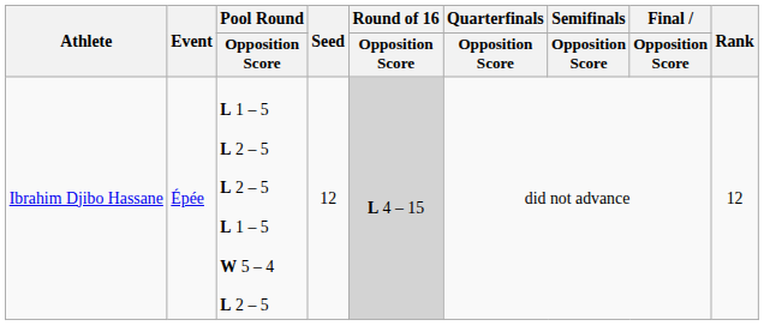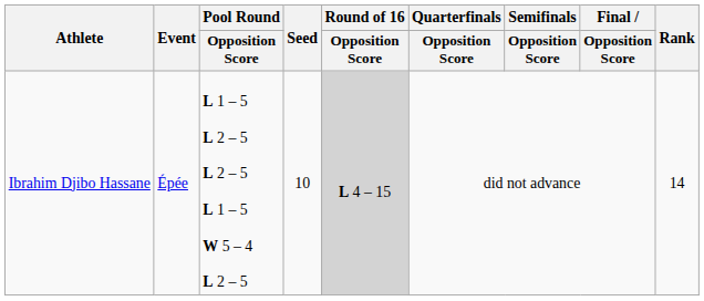Ibrahim Djibo Hassane | Seed: 12 -> 10
Ibrahim Djibo Hassane | Rank: 12 -> 14
